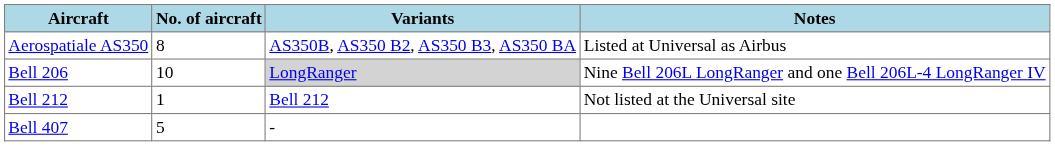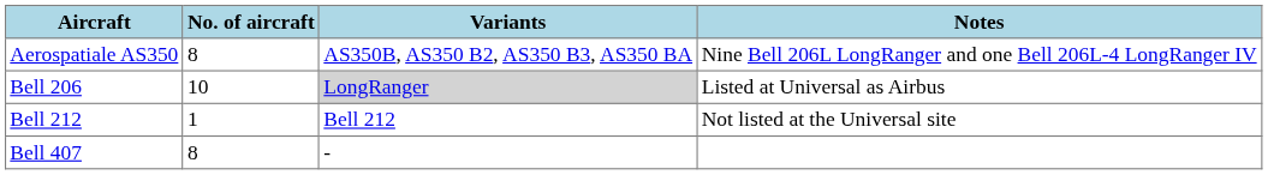Aerospatiale AS350 | Notes: Listed at Universal as Airbus -> Nine Bell 206L LongRanger and one Bell 206L-4 LongRanger IV
Bell 206 | Notes: Nine Bell 206L LongRanger and one Bell 206L-4 LongRanger IV -> Listed at Universal as Airbus
Bell 407 | No. of aircraft: 5 -> 8
